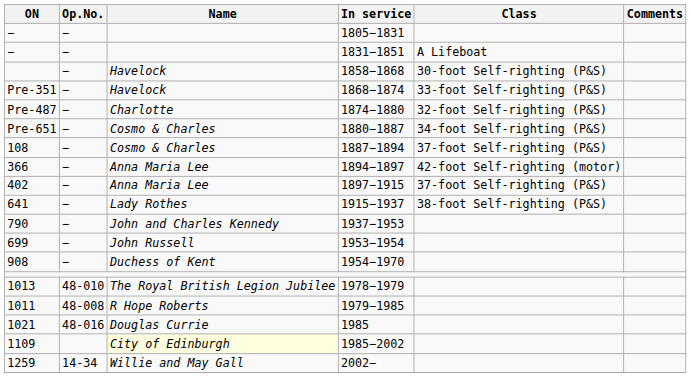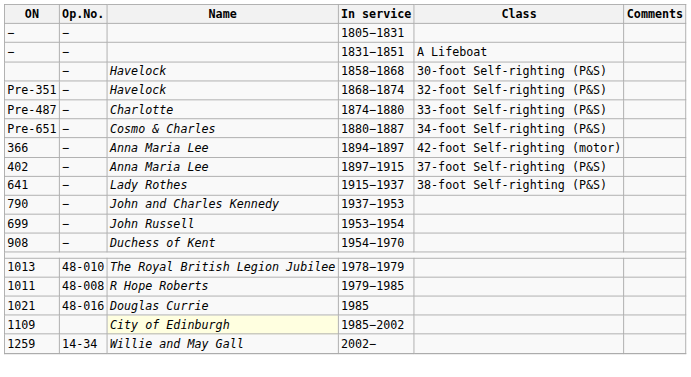1868−1874 | Class: 33-foot Self-righting (P&S) -> 32-foot Self-righting (P&S)
1874−1880 | Class: 32-foot Self-righting (P&S) -> 33-foot Self-righting (P&S)
- row: 108 | − | Cosmo & Charles | 1887−1894 | 37-foot Self-righting (P&S)
